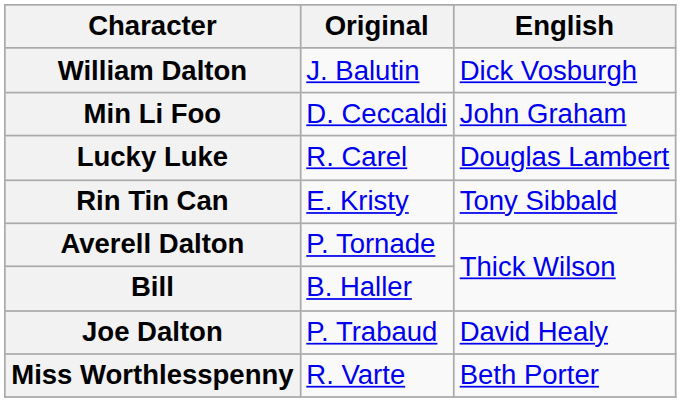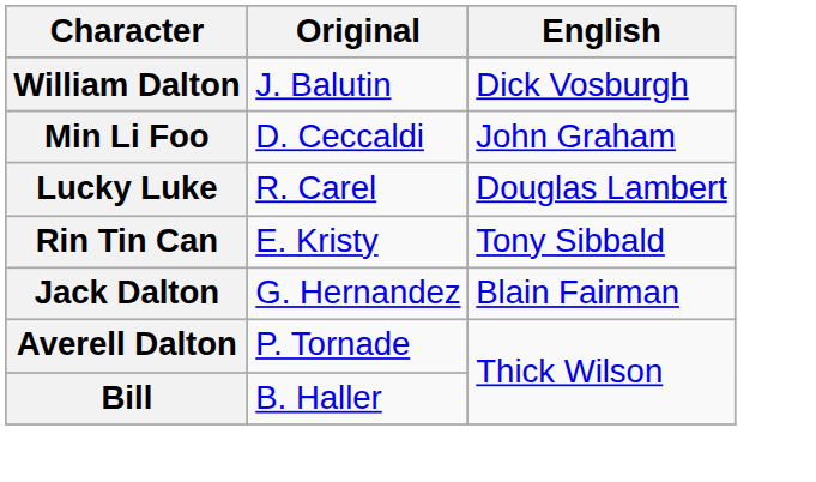+ row: Jack Dalton | G. Hernandez | Blain Fairman
- row: Joe Dalton | P. Trabaud | David Healy
- row: Miss Worthlesspenny | R. Varte | Beth Porter
